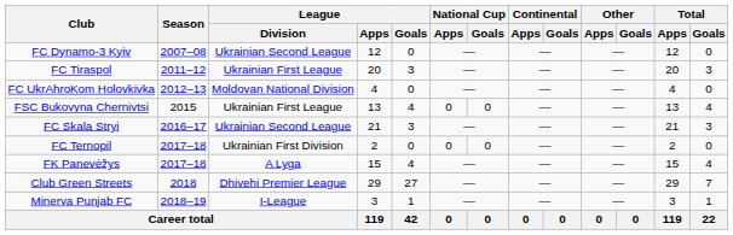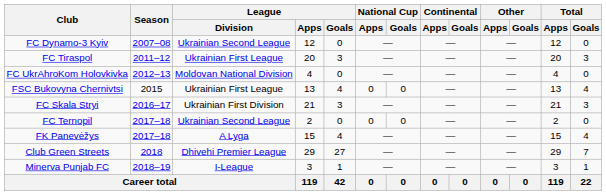FC Skala Stryi | League / Division: Ukrainian Second League -> Ukrainian First Division
FC Ternopil | League / Division: Ukrainian First Division -> Ukrainian Second League
